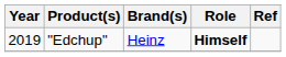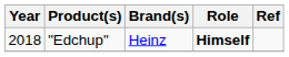"Edchup" | Year: 2019 -> 2018
